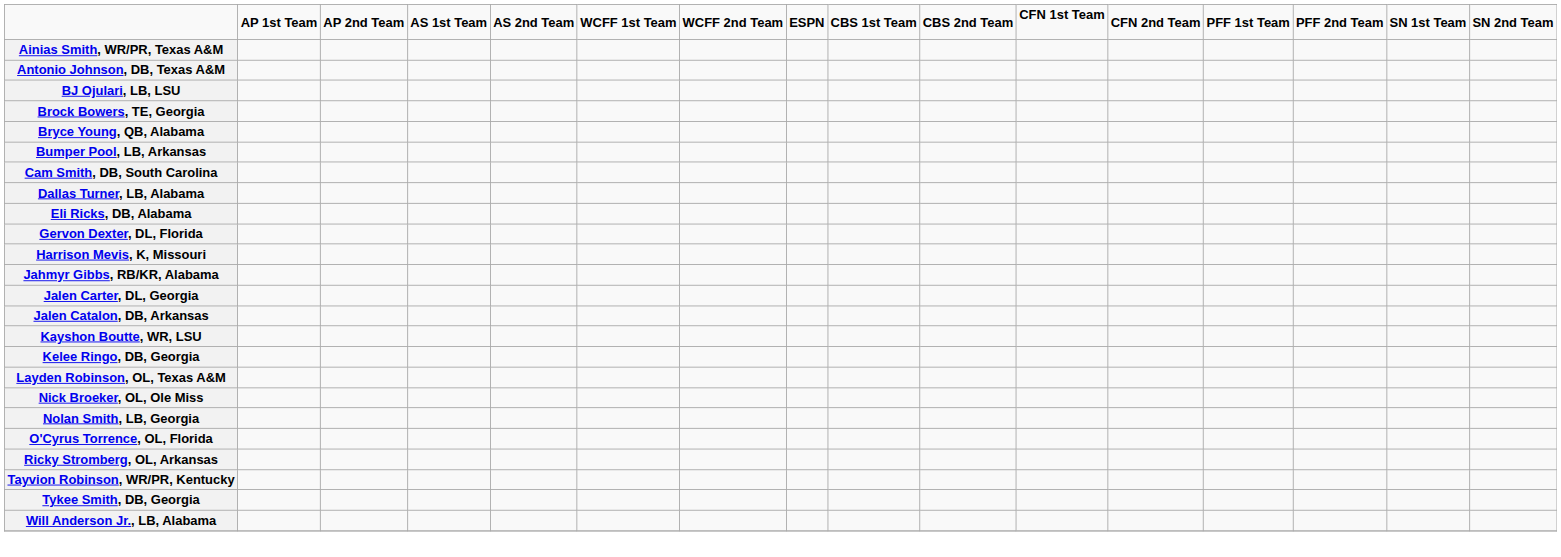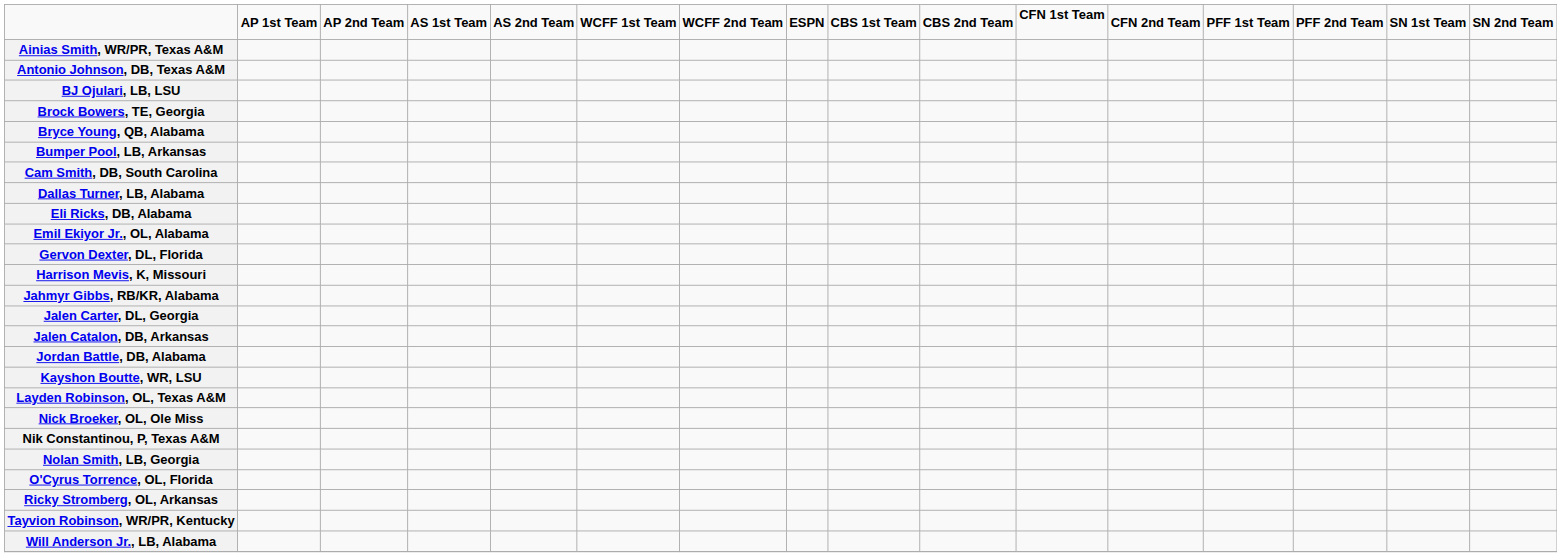+ row: Emil Ekiyor Jr., OL, Alabama
+ row: Jordan Battle, DB, Alabama
- row: Kelee Ringo, DB, Georgia
+ row: Nik Constantinou, P, Texas A&M
- row: Tykee Smith, DB, Georgia
